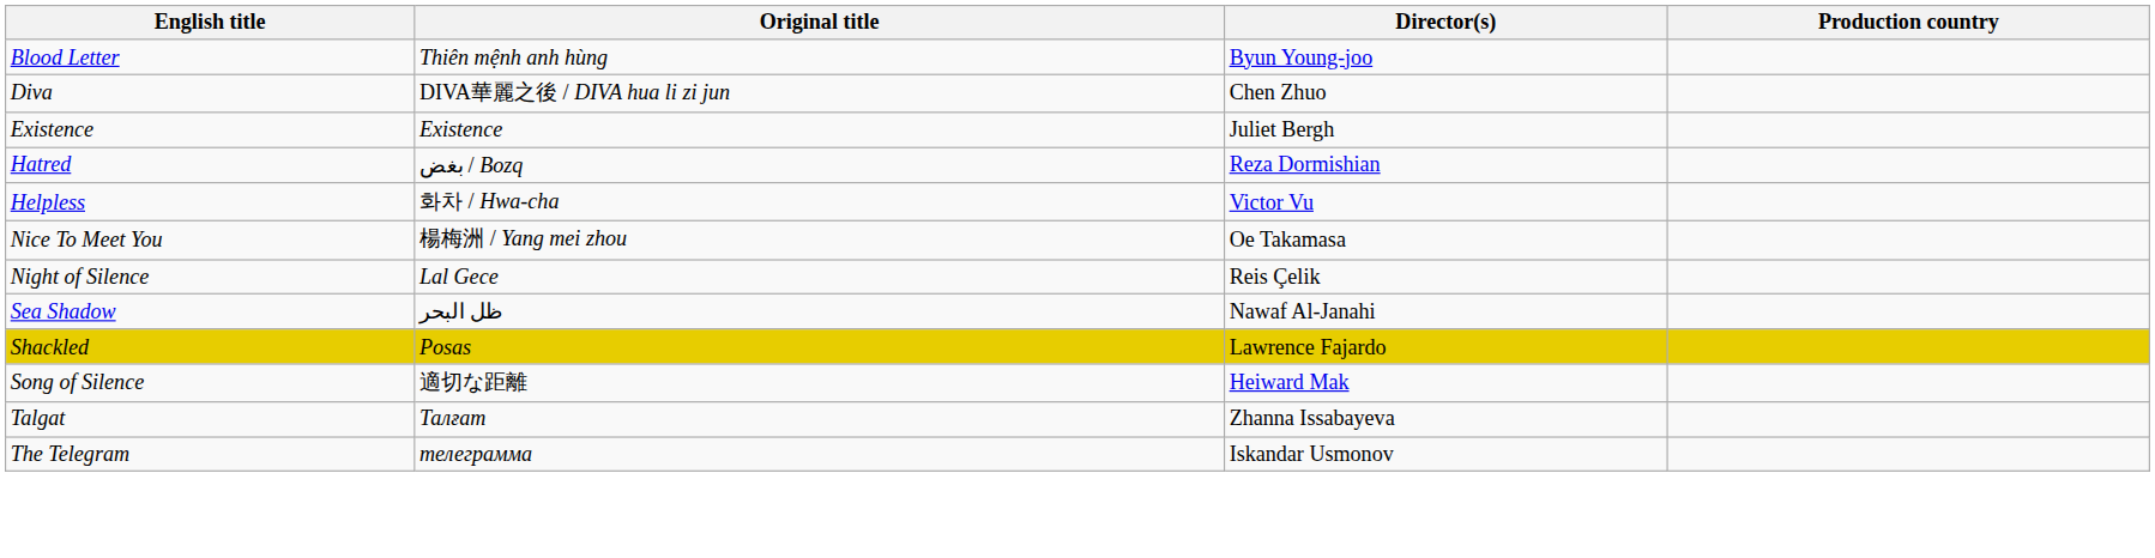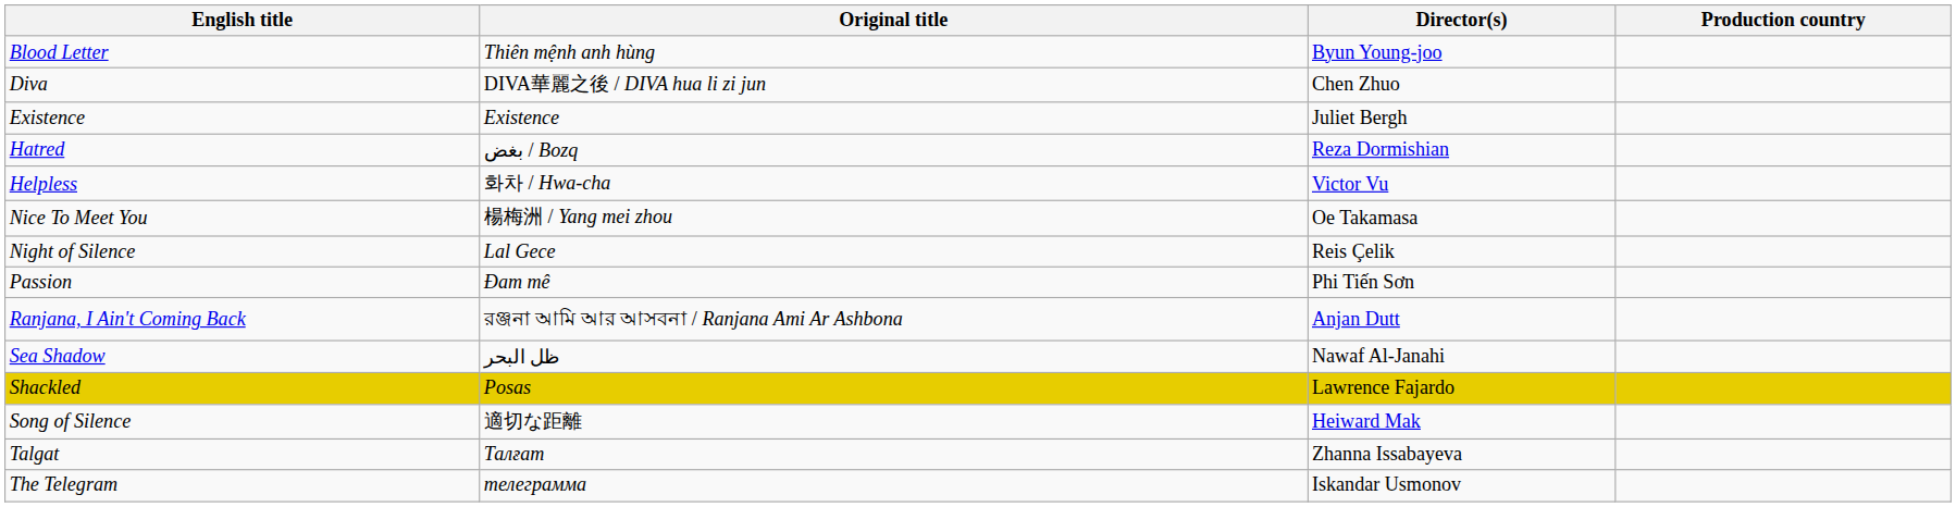+ row: Passion | Đam mê | Phi Tiến Sơn
+ row: Ranjana, I Ain't Coming Back | রঞ্জনা আমি আর আসবনা / Ranjana Ami Ar Ashbona | Anjan Dutt
